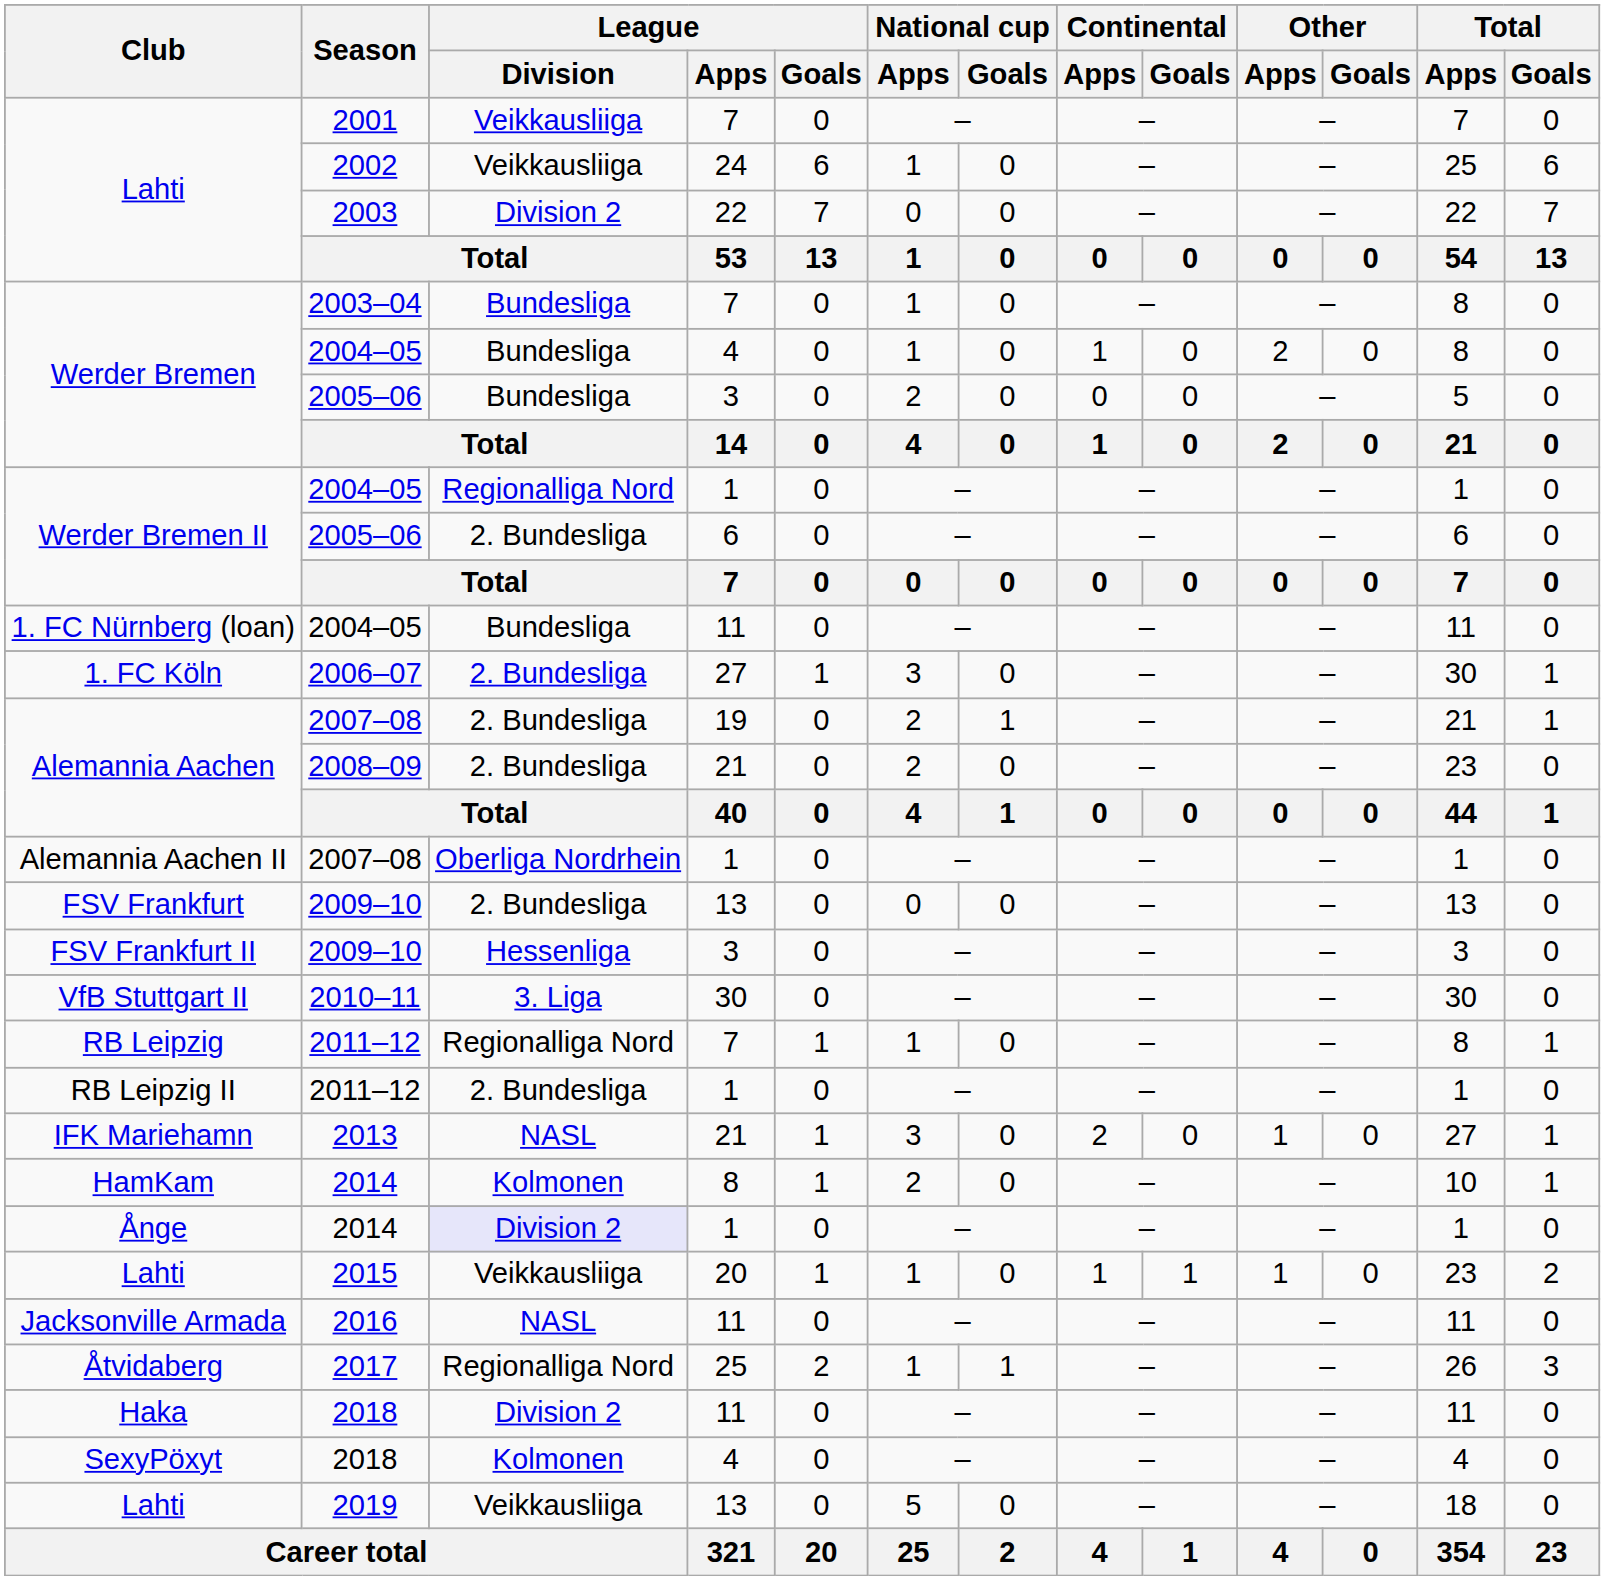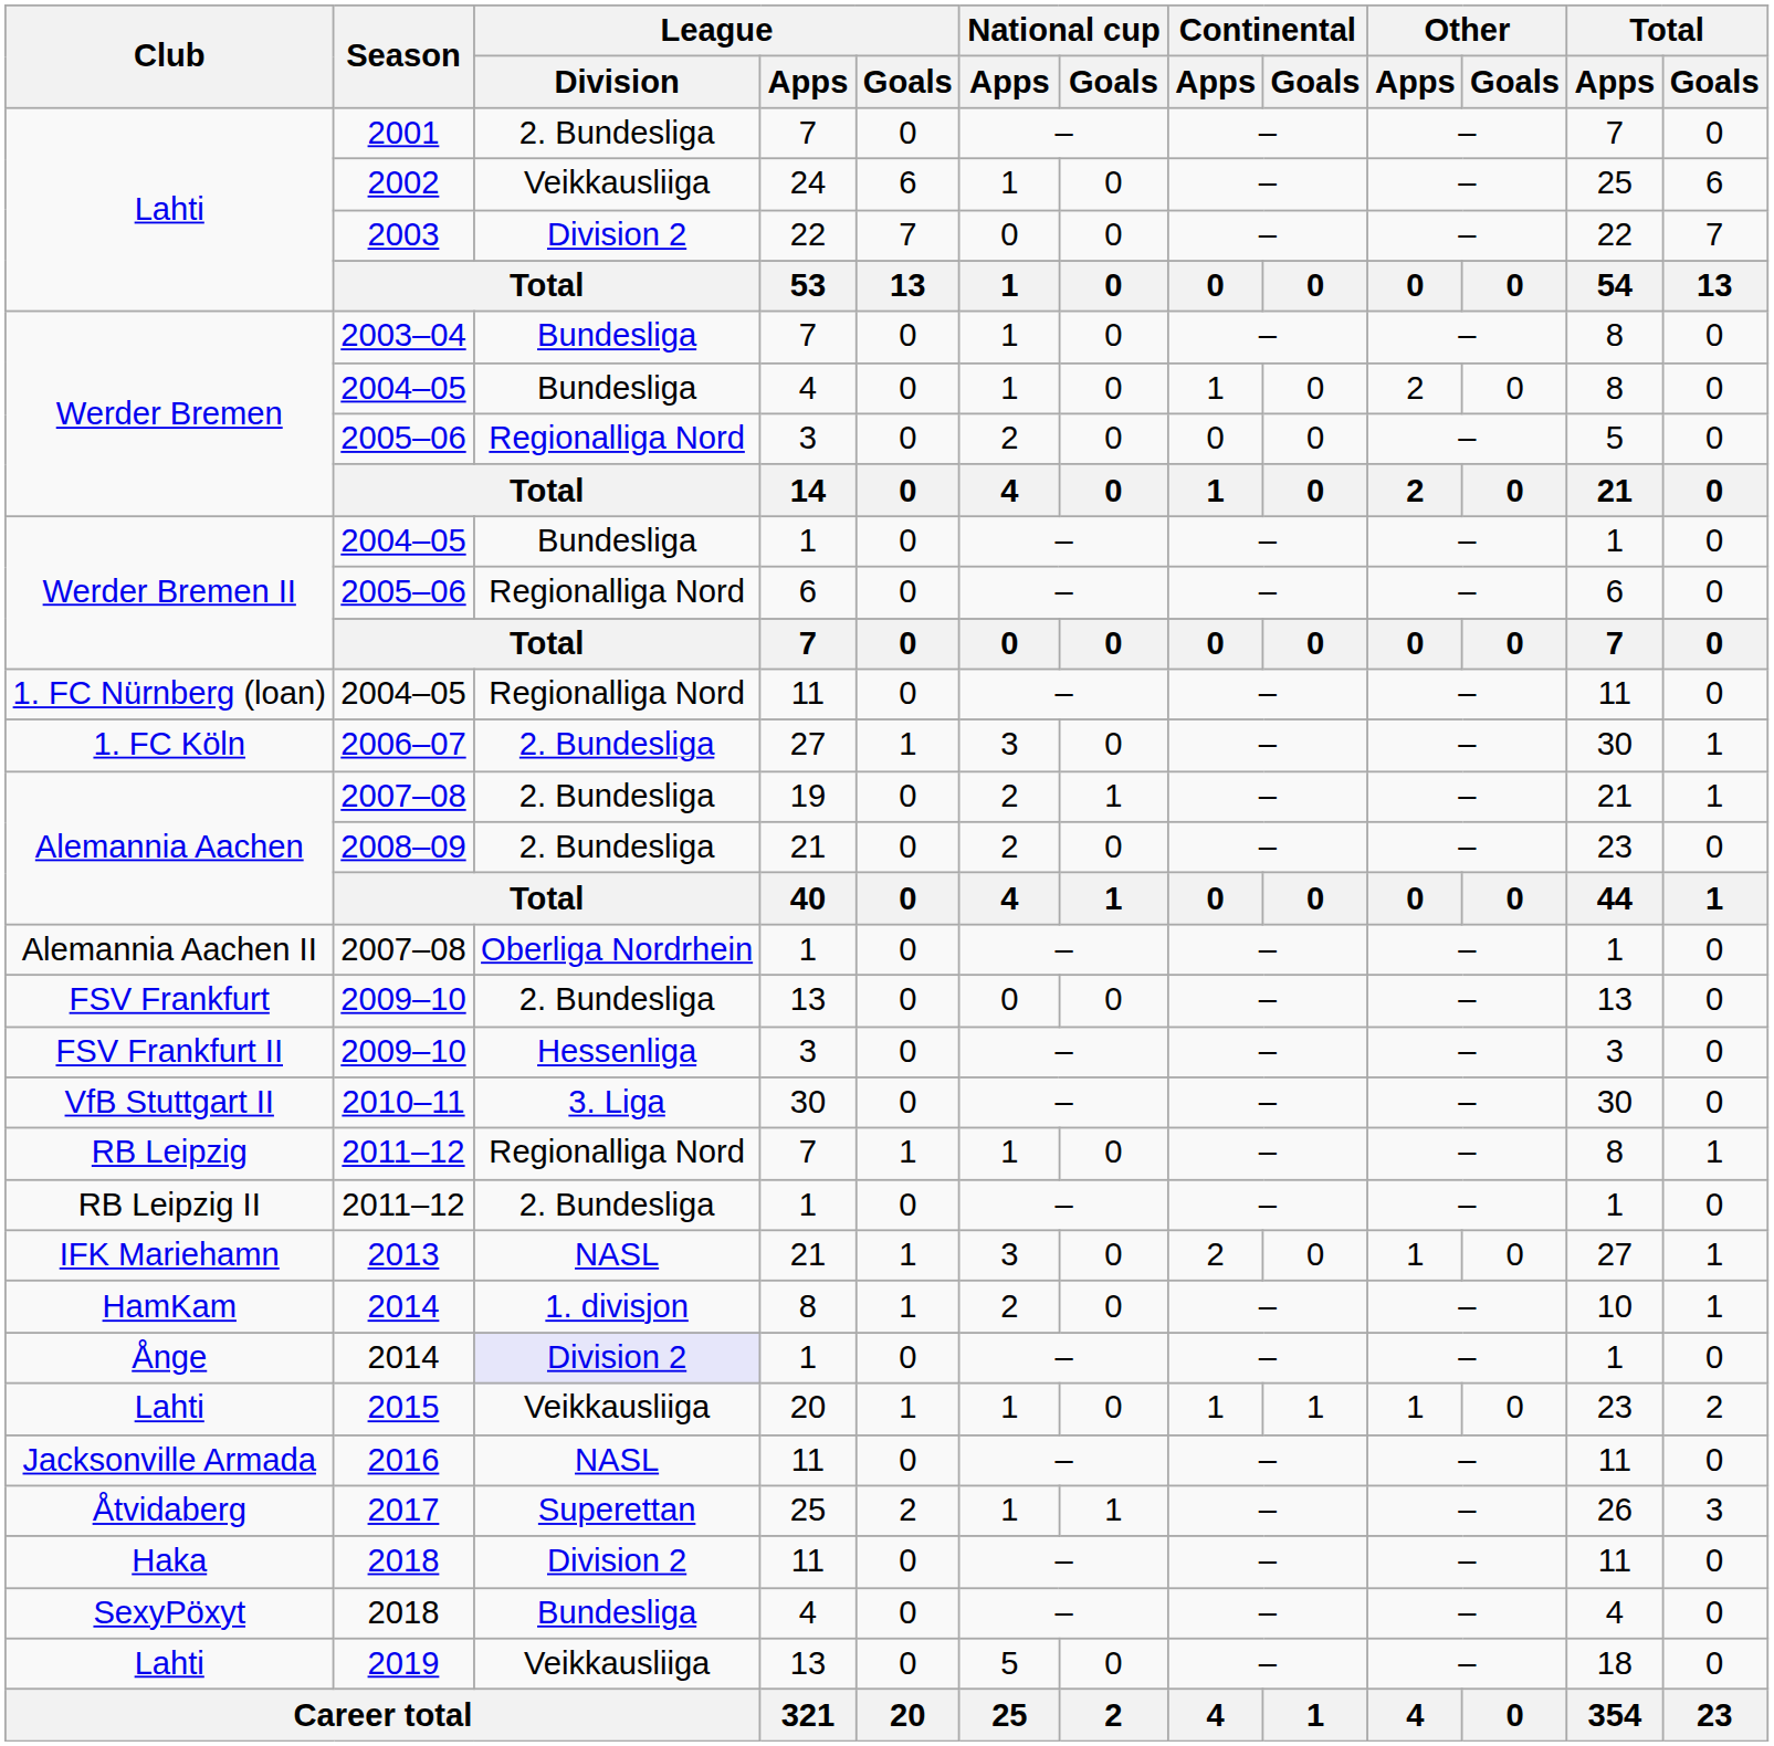Lahti / 2001 | League / Division: Veikkausliiga -> 2. Bundesliga
Werder Bremen / 2005–06 | League / Division: Bundesliga -> Regionalliga Nord
Werder Bremen II / 2004–05 | League / Division: Regionalliga Nord -> Bundesliga
Werder Bremen II / 2005–06 | League / Division: 2. Bundesliga -> Regionalliga Nord
1. FC Nürnberg (loan) | League / Division: Bundesliga -> Regionalliga Nord
HamKam | League / Division: Kolmonen -> 1. divisjon
Åtvidaberg | League / Division: Regionalliga Nord -> Superettan
SexyPöxyt | League / Division: Kolmonen -> Bundesliga
